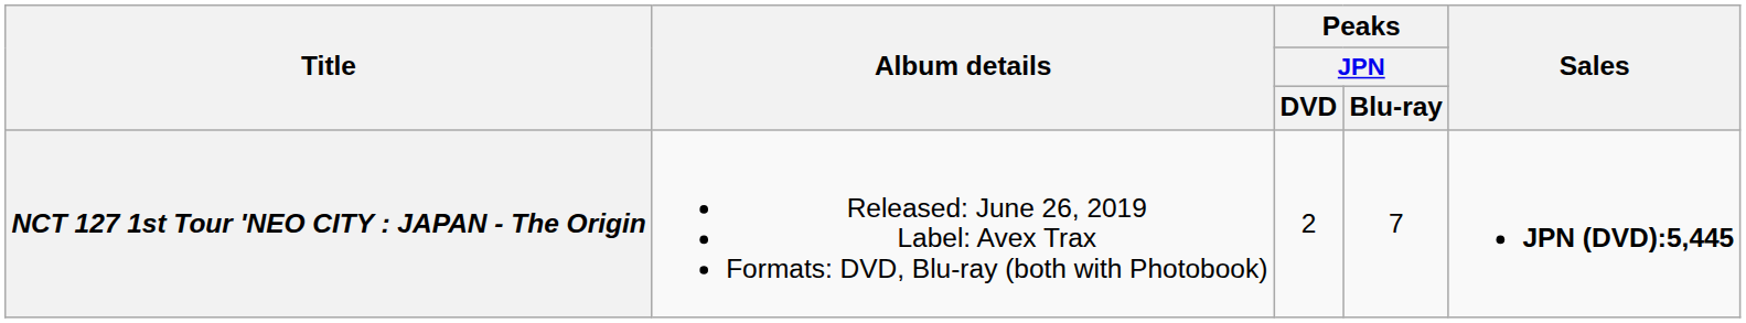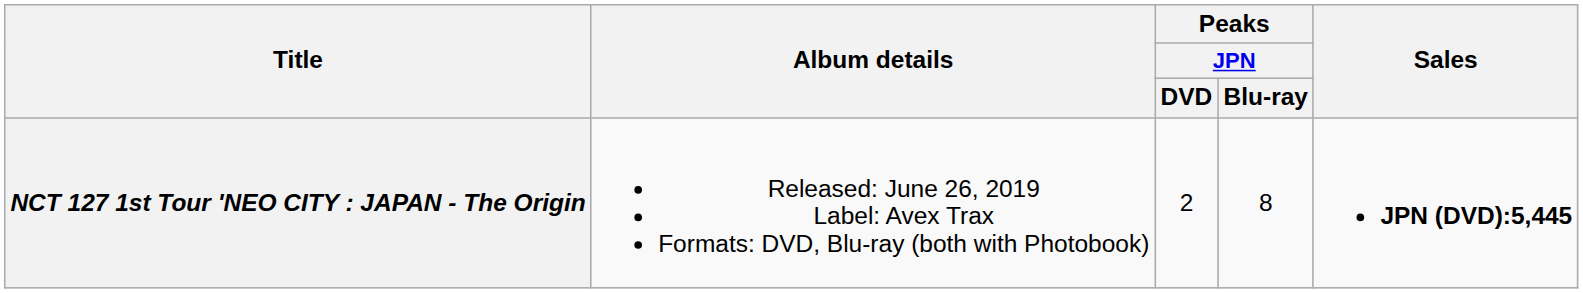NCT 127 1st Tour 'NEO CITY : JAPAN - The Origin | Peaks / JPN / Blu-ray: 7 -> 8
